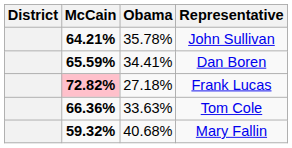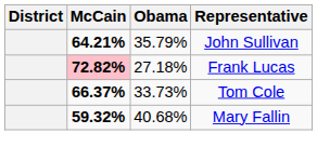John Sullivan | Obama: 35.78% -> 35.79%
- row: 65.59% | 34.41% | Dan Boren
Tom Cole | McCain: 66.36% -> 66.37%
Tom Cole | Obama: 33.63% -> 33.73%
